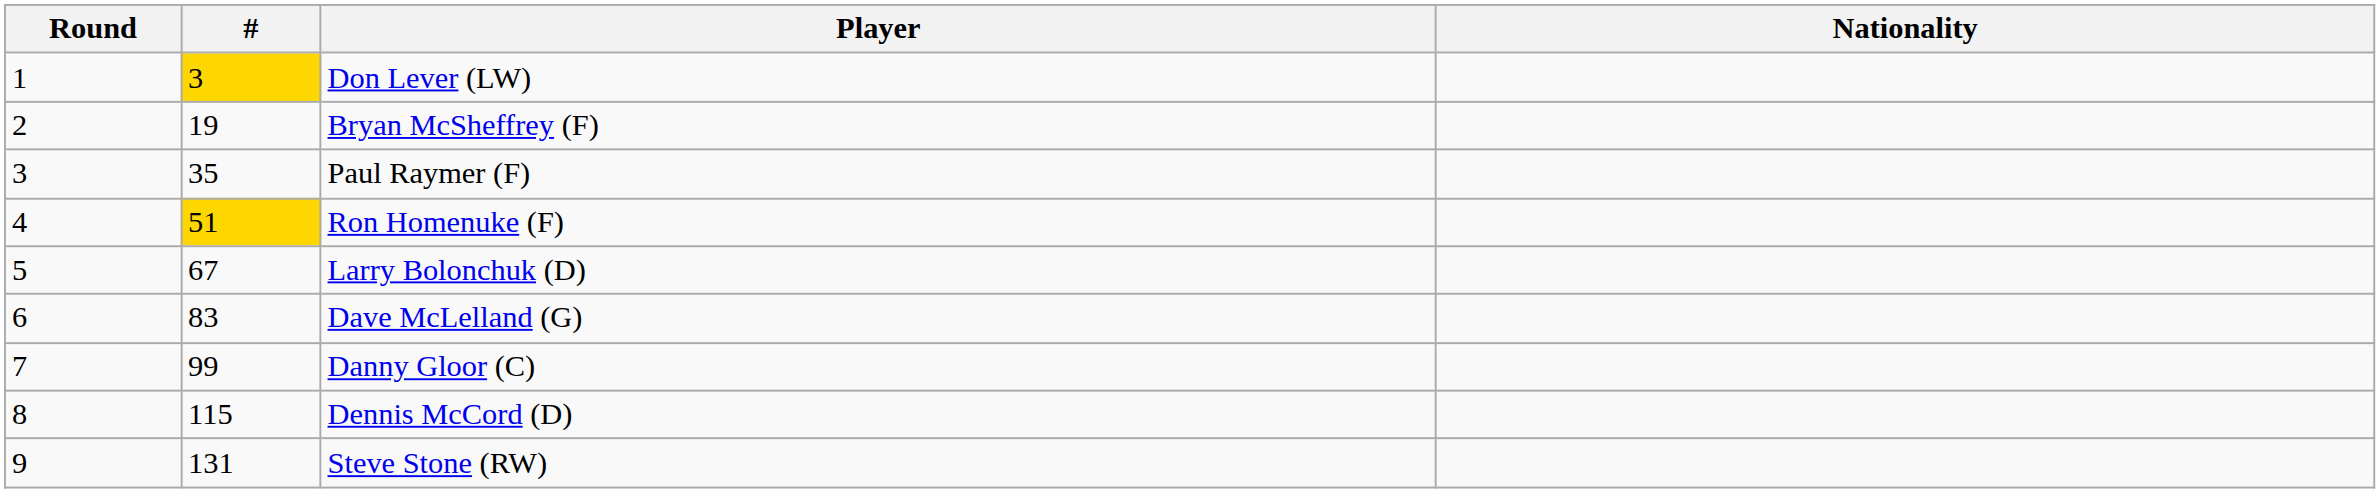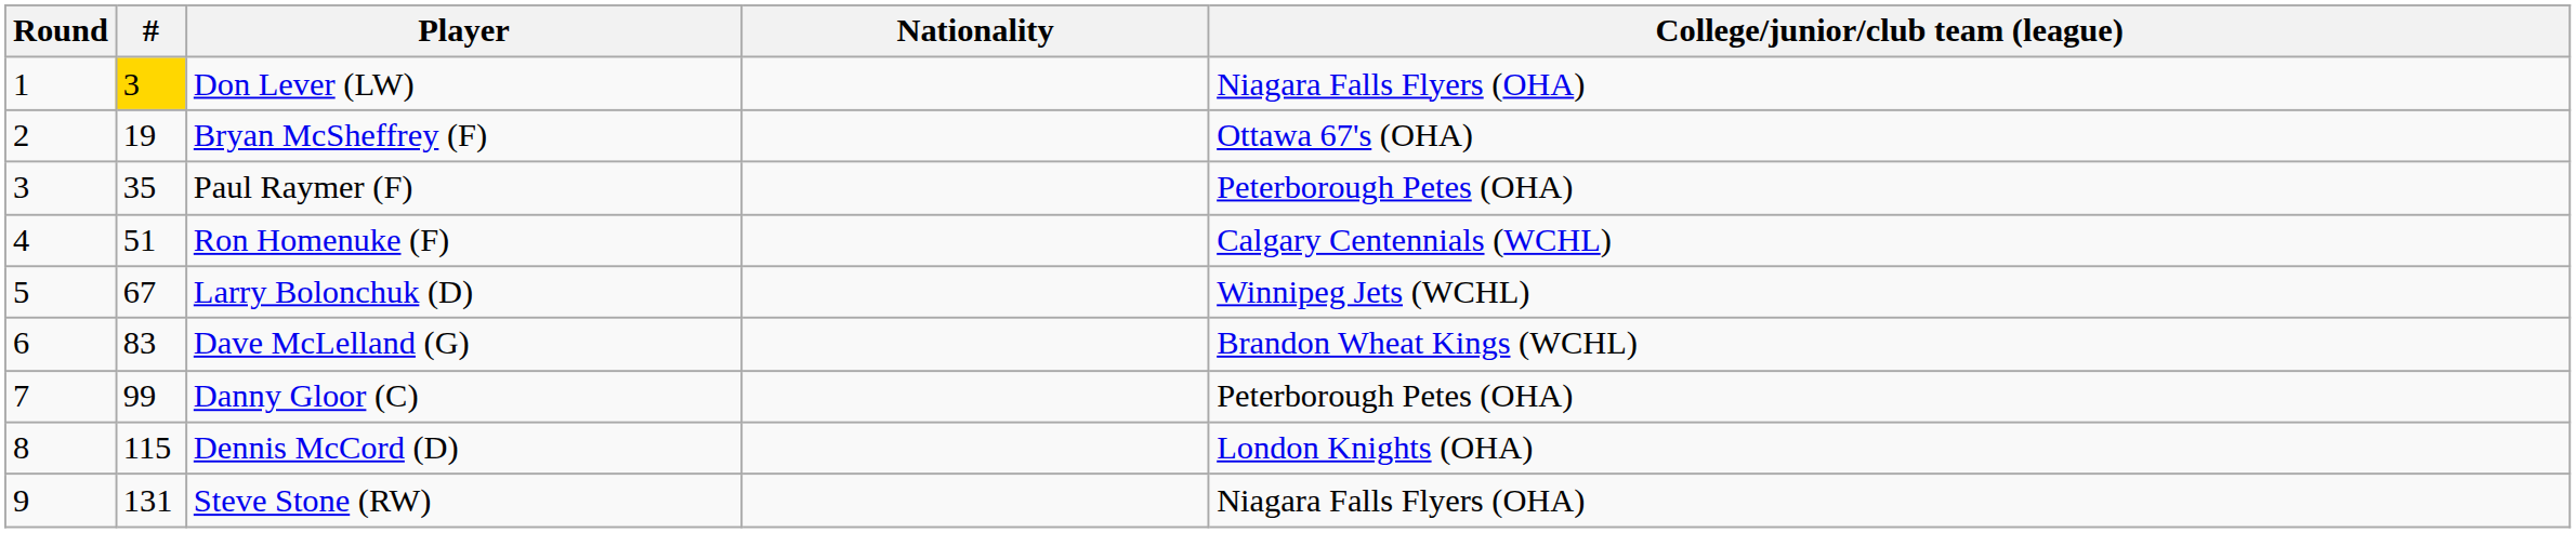+ column: College/junior/club team (league) | Niagara Falls Flyers (OHA) | Ottawa 67's (OHA) | Peterborough Petes (OHA) | Calgary Centennials (WCHL) | Winnipeg Jets (WCHL) | Brandon Wheat Kings (WCHL) | Peterborough Petes (OHA) | London Knights (OHA) | Niagara Falls Flyers (OHA)
Ron Homenuke (F) | #: gold background -> no background
